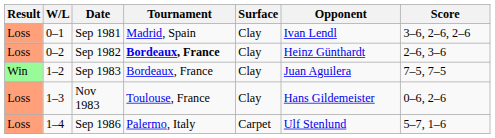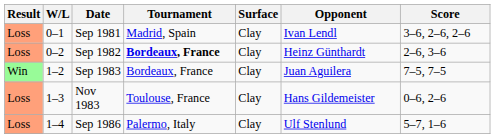Sep 1986 | Surface: Carpet -> Clay
